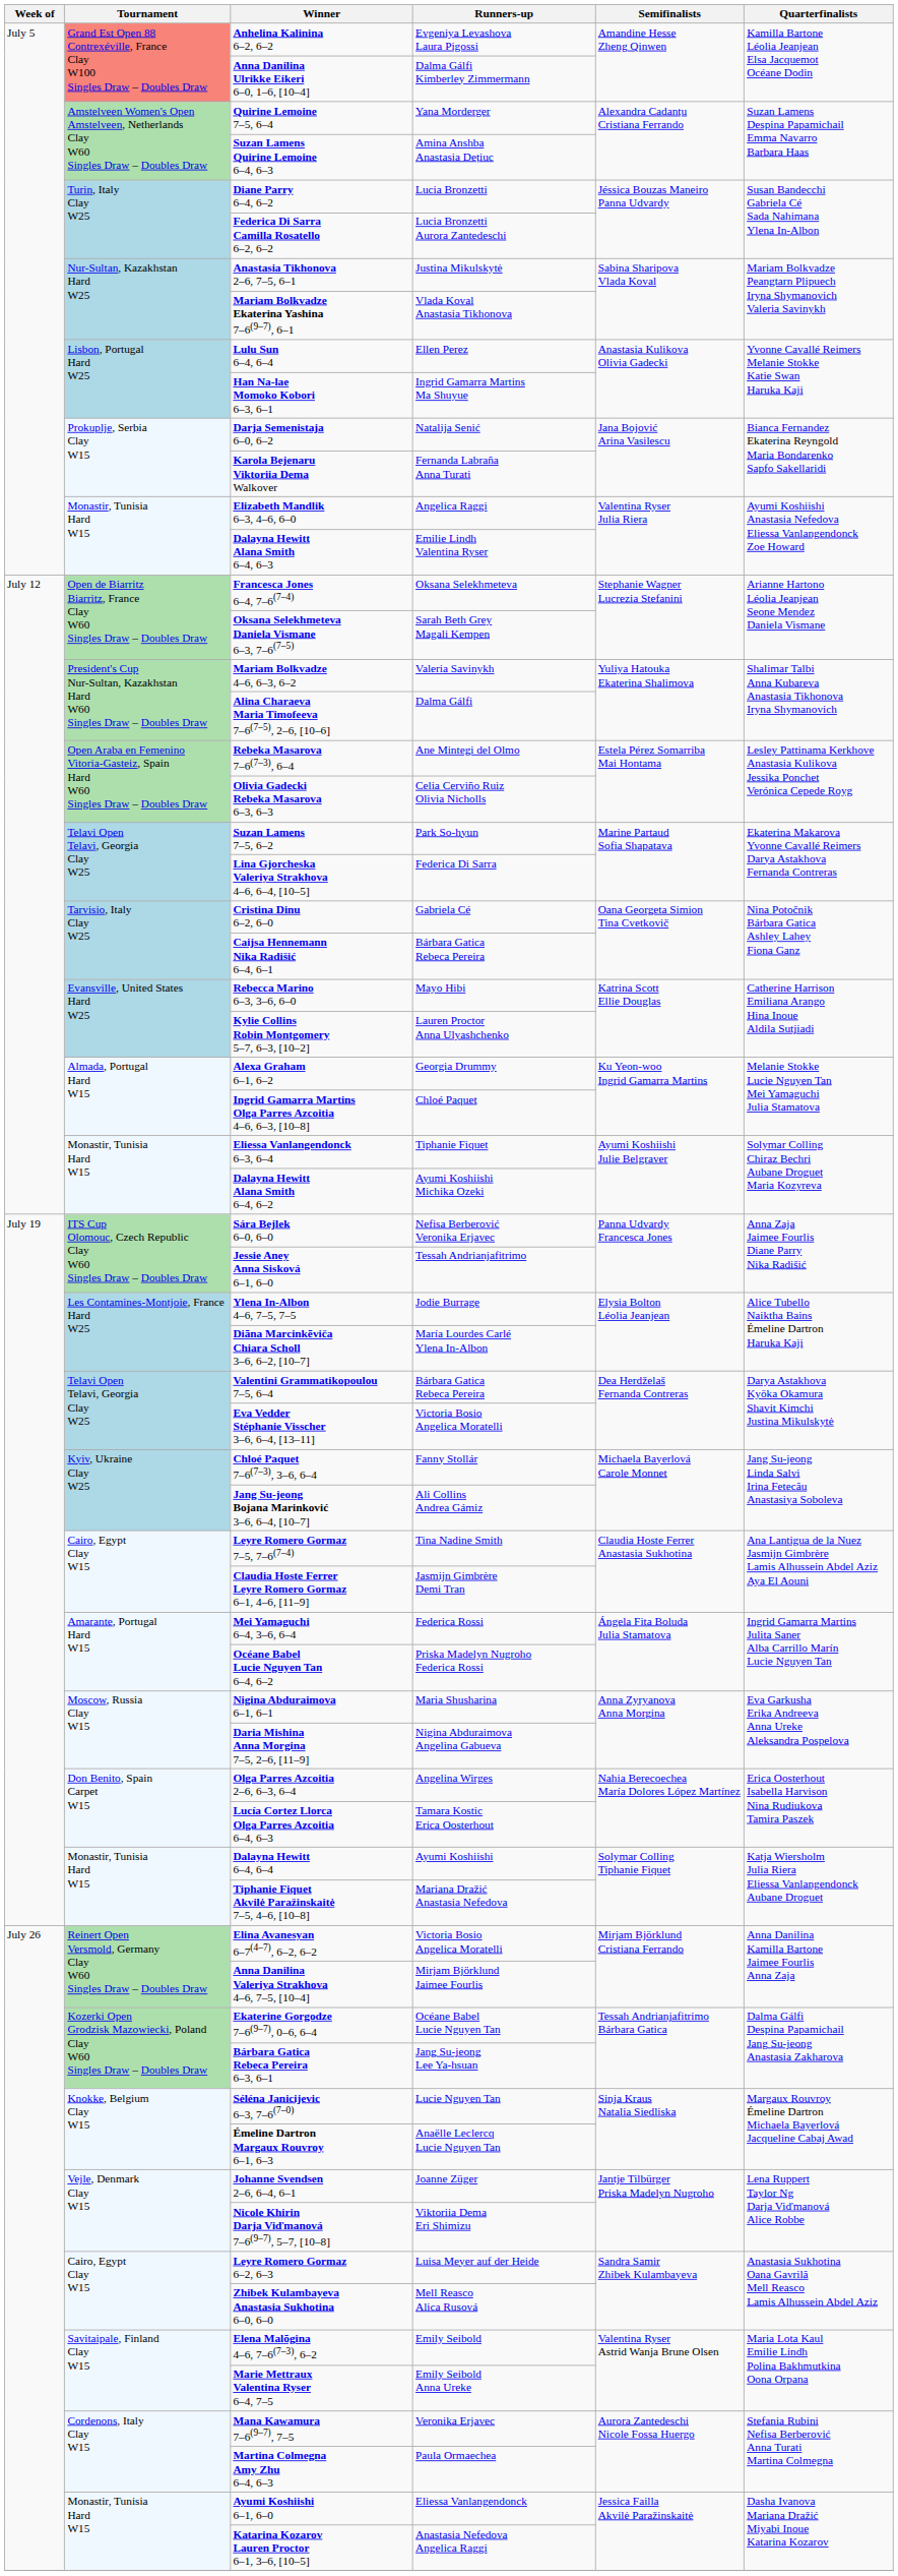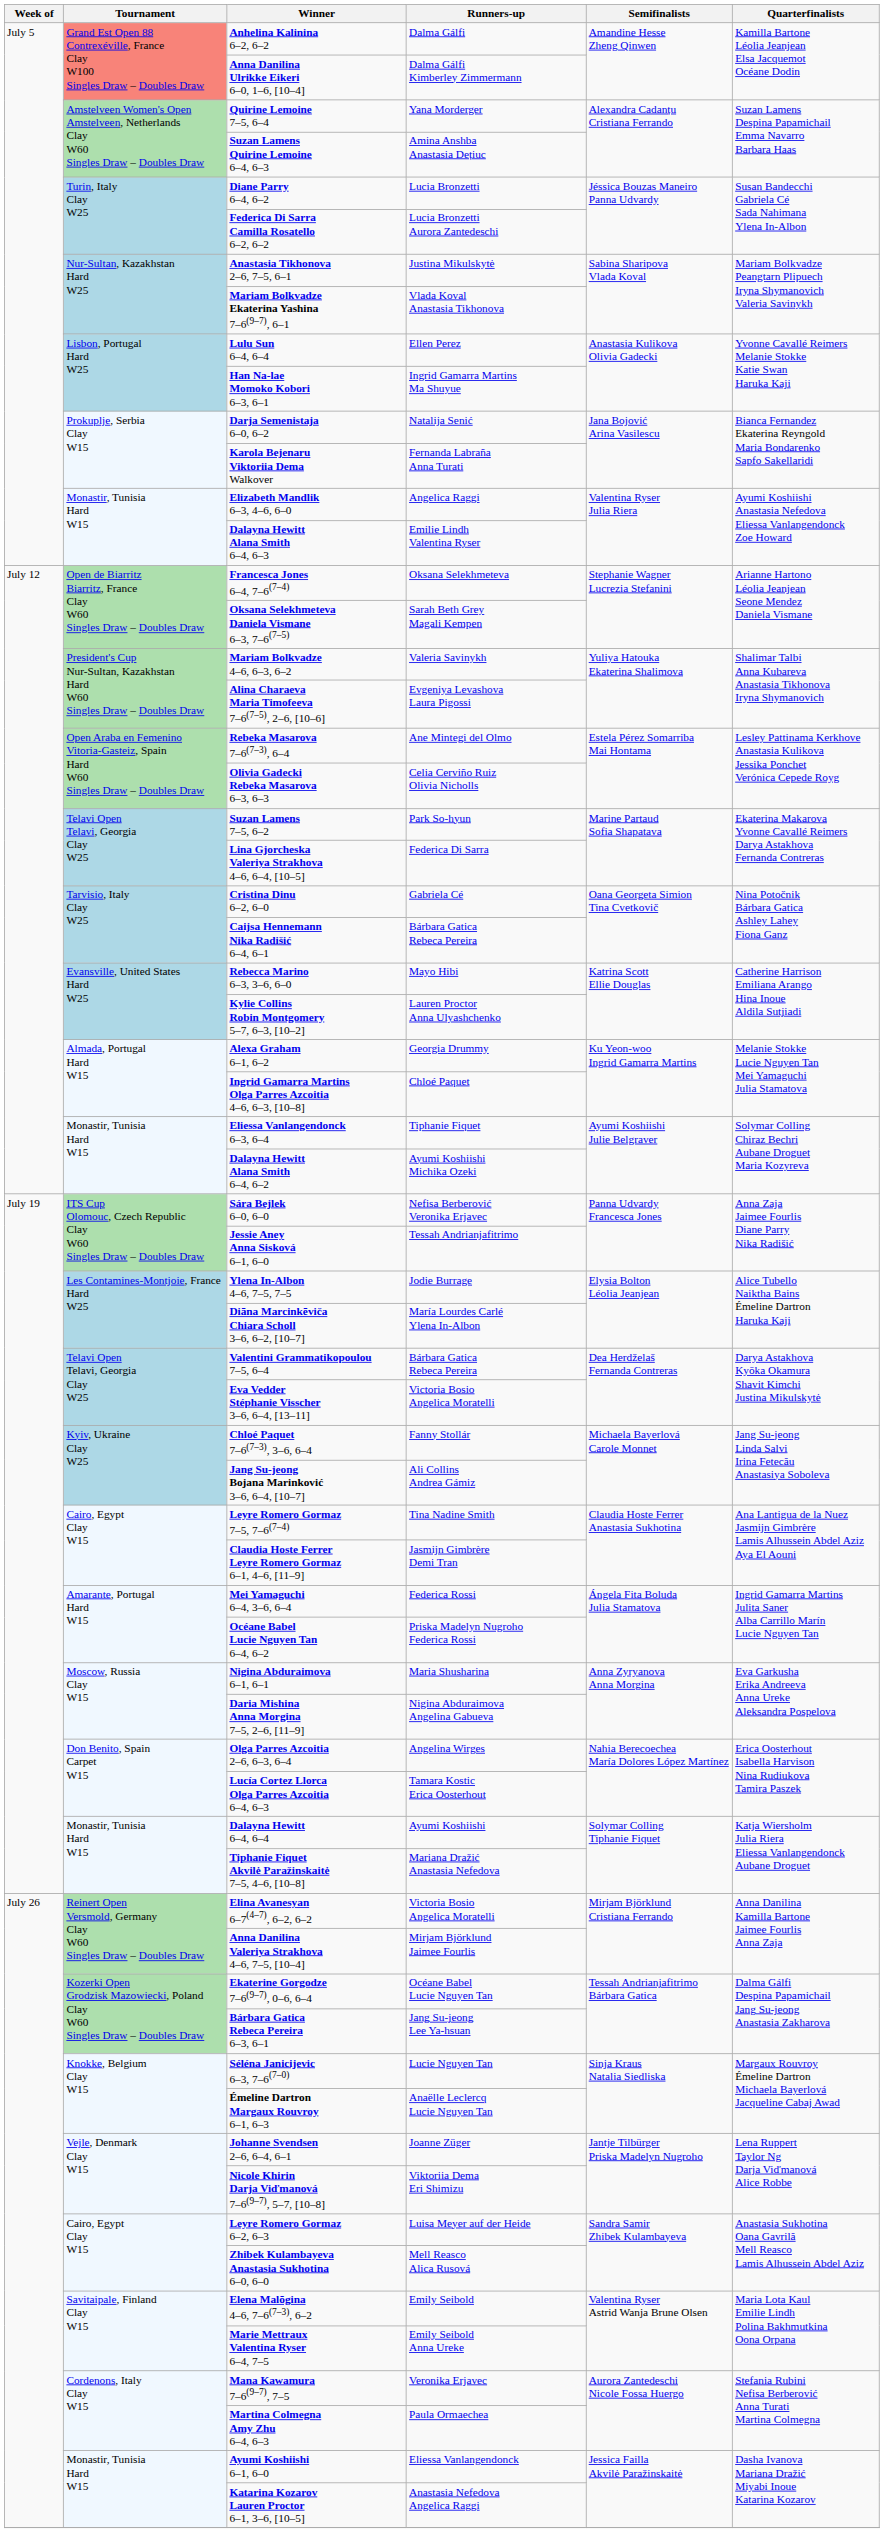Anhelina Kalinina 6–2, 6–2 | Runners-up: Evgeniya Levashova Laura Pigossi -> Dalma Gálfi
Alina Charaeva Maria Timofeeva 7–6(7–5), 2–6, [10–6] | Runners-up: Dalma Gálfi -> Evgeniya Levashova Laura Pigossi
